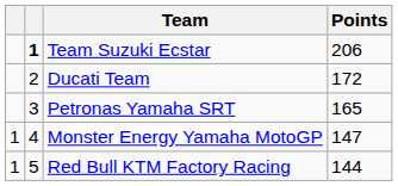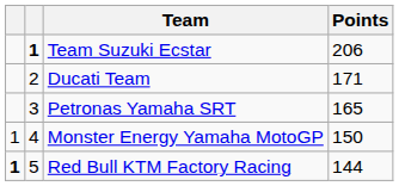Ducati Team | Points: 172 -> 171
Monster Energy Yamaha MotoGP | Points: 147 -> 150
Red Bull KTM Factory Racing | column 1: normal -> bold
